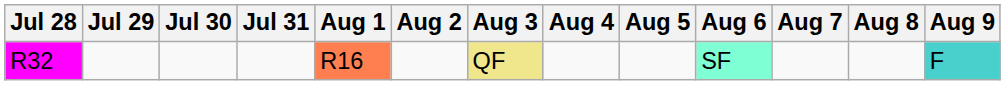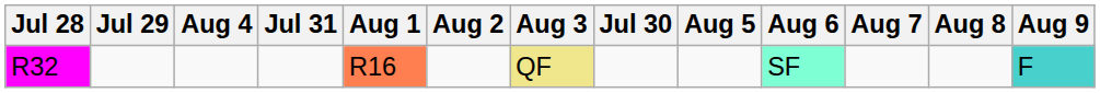columns swapped: Jul 30 <-> Aug 4
